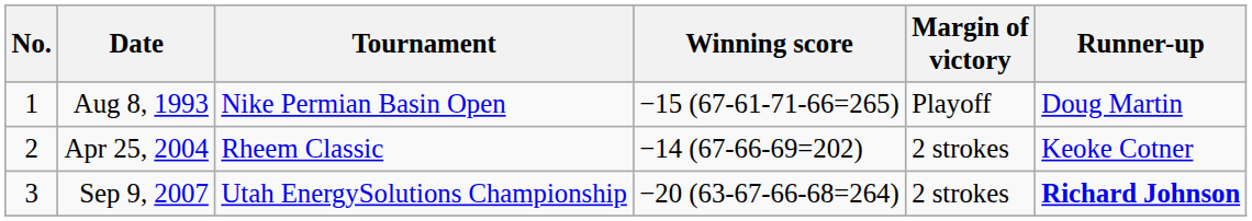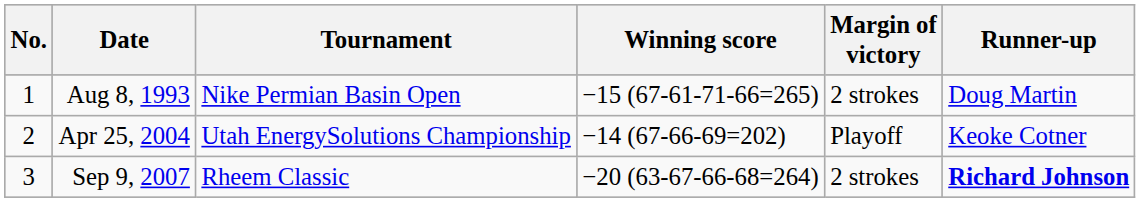Aug 8, 1993 | Margin of victory: Playoff -> 2 strokes
Apr 25, 2004 | Tournament: Rheem Classic -> Utah EnergySolutions Championship
Apr 25, 2004 | Margin of victory: 2 strokes -> Playoff
Sep 9, 2007 | Tournament: Utah EnergySolutions Championship -> Rheem Classic
